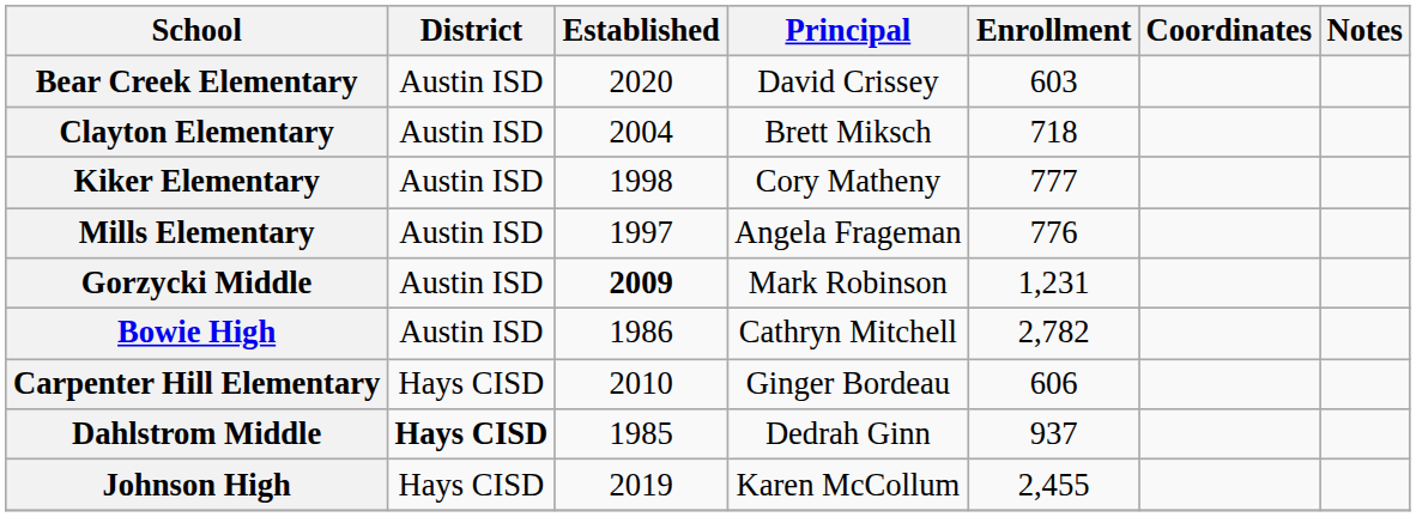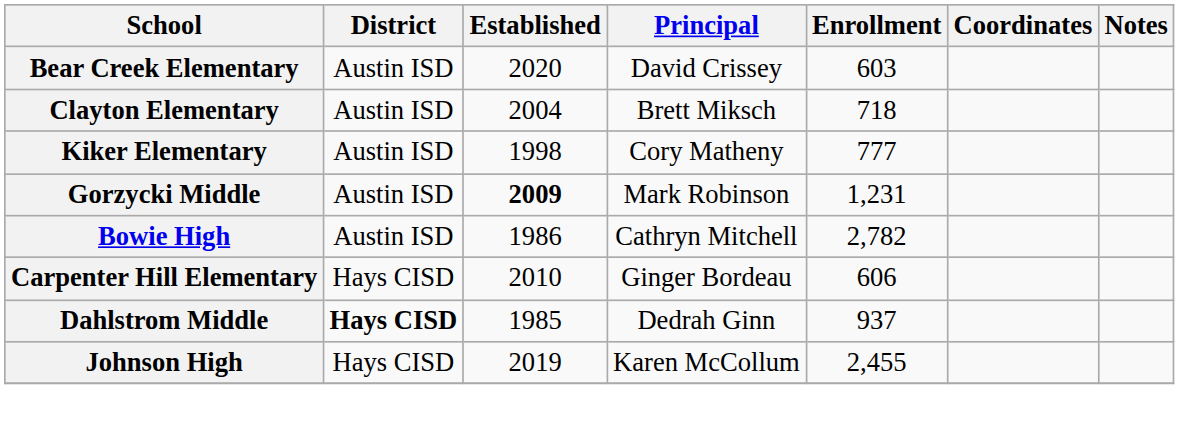- row: Mills Elementary | Austin ISD | 1997 | Angela Frageman | 776
